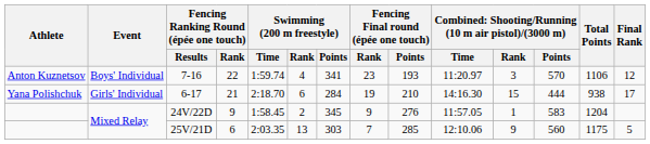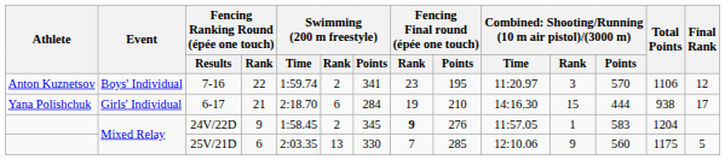7-16 | Swimming (200 m freestyle) / Rank: 4 -> 2
7-16 | Fencing Final round (épée one touch) / Points: 193 -> 195
24V/22D | Fencing Final round (épée one touch) / Rank: normal -> bold
25V/21D | Swimming (200 m freestyle) / Points: 303 -> 330
